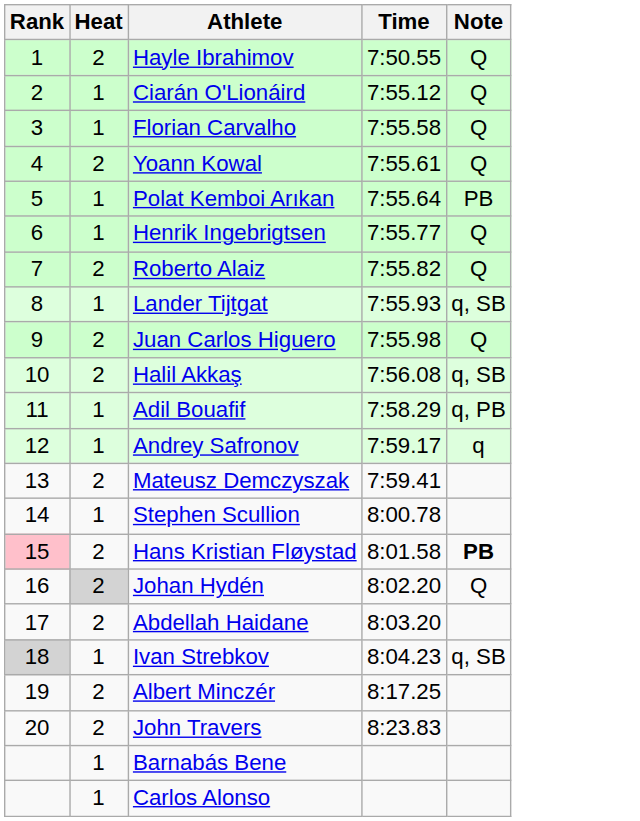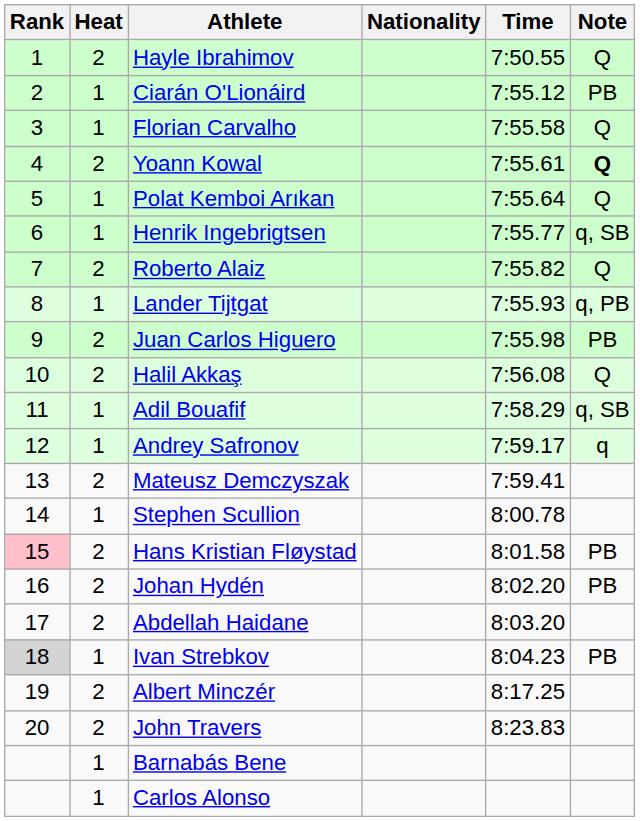+ column: Nationality
Ciarán O'Lionáird | Note: Q -> PB
Yoann Kowal | Note: normal -> bold
Polat Kemboi Arıkan | Note: PB -> Q
Henrik Ingebrigtsen | Note: Q -> q, SB
Lander Tijtgat | Note: q, SB -> q, PB
Juan Carlos Higuero | Note: Q -> PB
Halil Akkaş | Note: q, SB -> Q
Adil Bouafif | Note: q, PB -> q, SB
Hans Kristian Fløystad | Note: bold -> normal
Johan Hydén | Heat: lightgrey background -> no background
Johan Hydén | Note: Q -> PB
Ivan Strebkov | Note: q, SB -> PB
